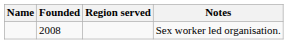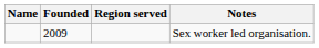Sex worker led organisation. | Founded: 2008 -> 2009
